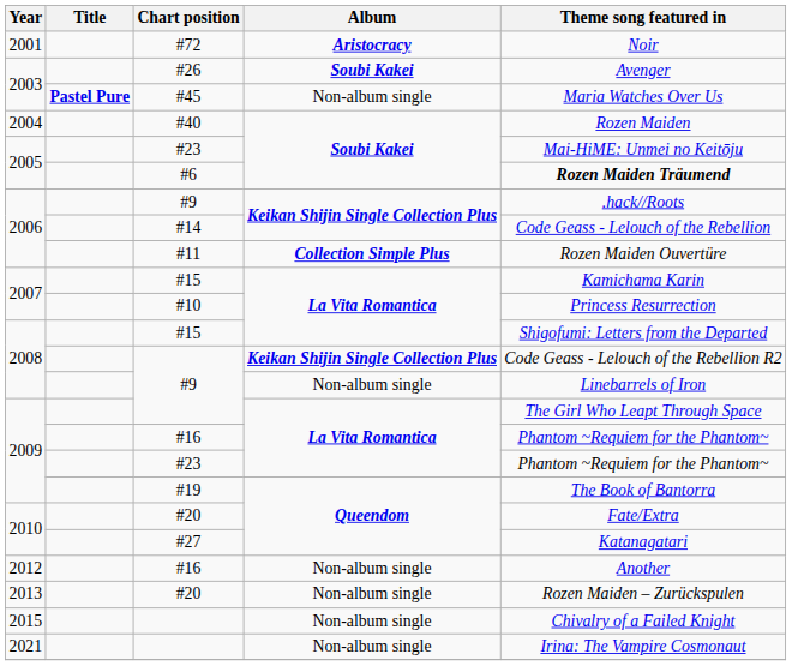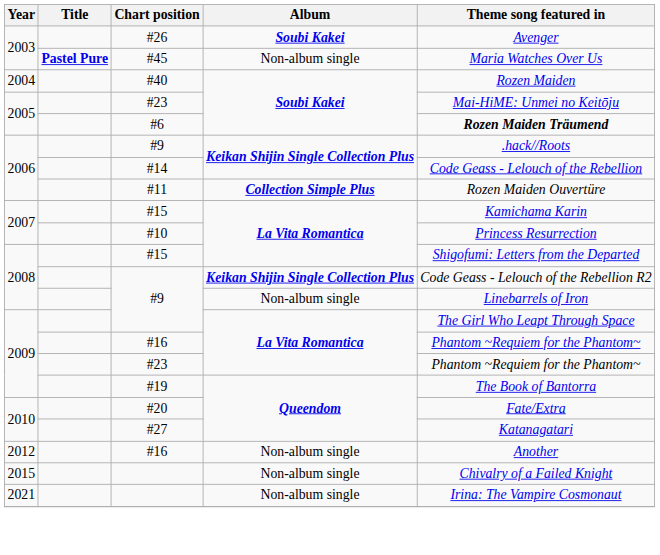- row: 2001 | #72 | Aristocracy | Noir
- row: 2013 | #20 | Non-album single | Rozen Maiden – Zurückspulen
